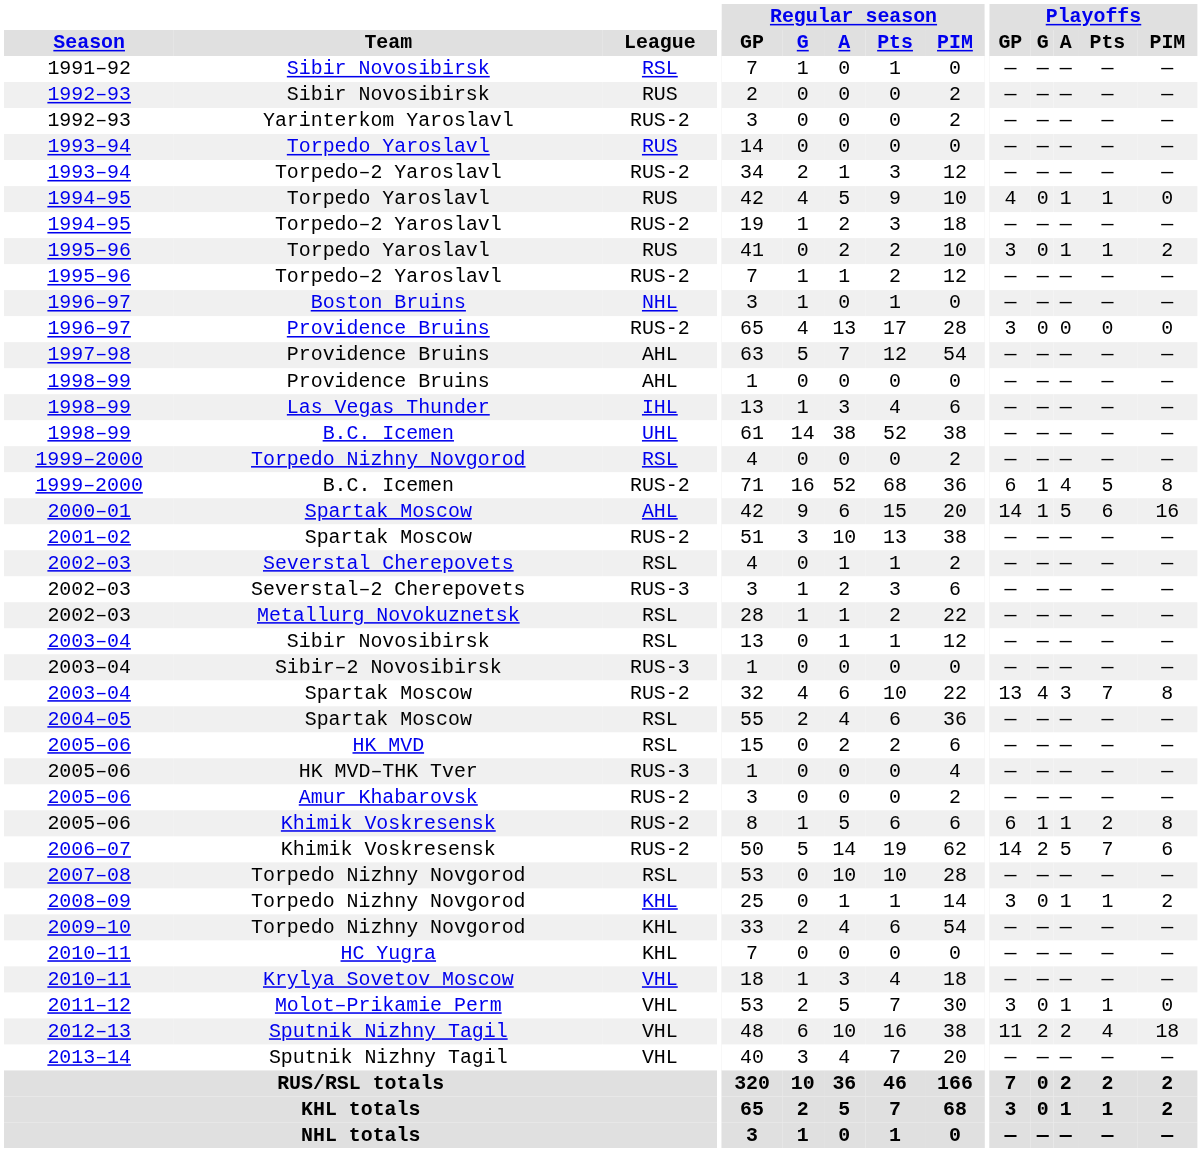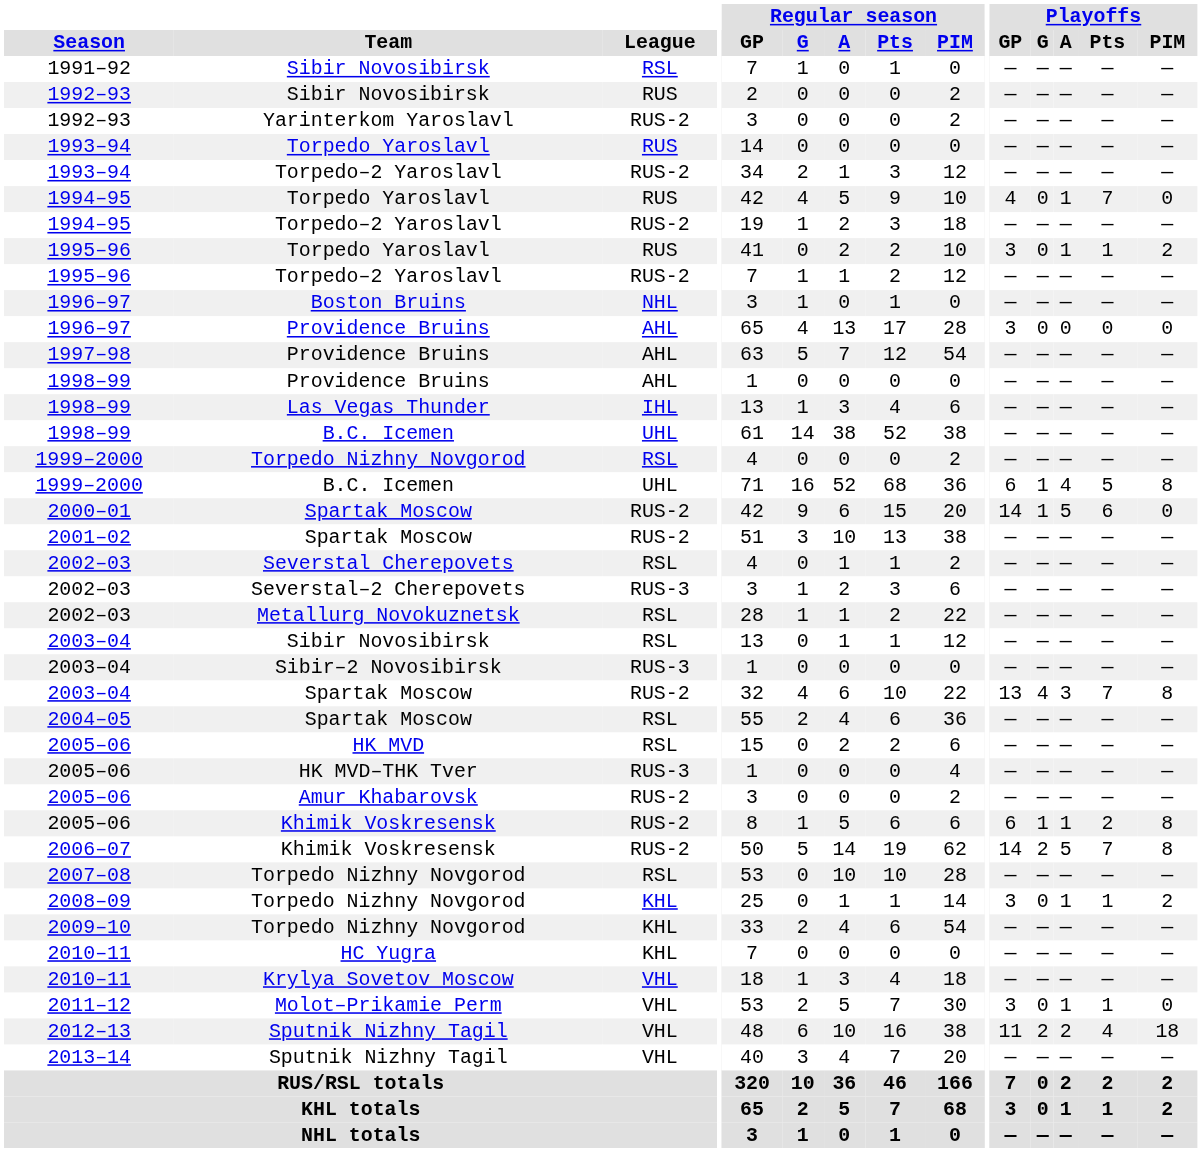1994–95 / Torpedo Yaroslavl | Playoffs / Pts: 1 -> 7
1996–97 / Providence Bruins | League: RUS-2 -> AHL
1999–2000 / B.C. Icemen | League: RUS-2 -> UHL
2000–01 | League: AHL -> RUS-2
2000–01 | Playoffs / PIM: 16 -> 0
2006–07 | Playoffs / PIM: 6 -> 8
